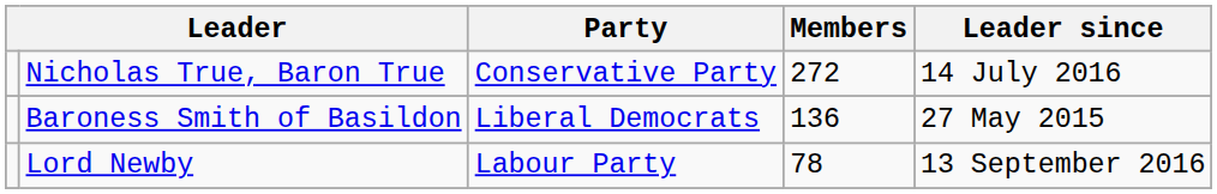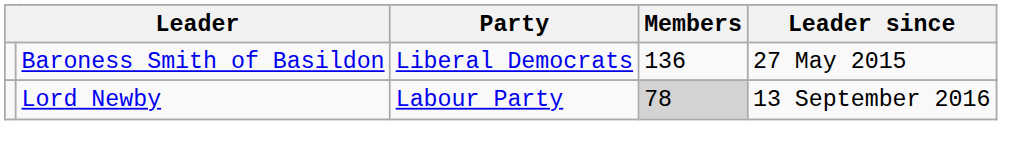- row: Nicholas True, Baron True | Conservative Party | 272 | 14 July 2016
Lord Newby | Members: no background -> lightgrey background
